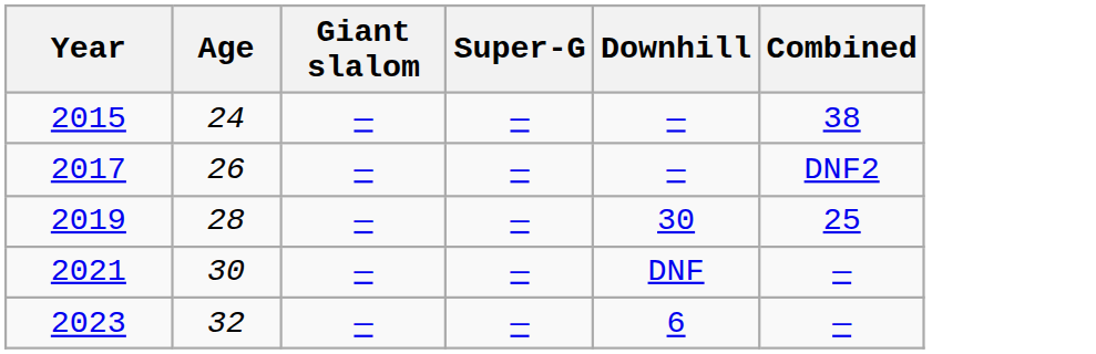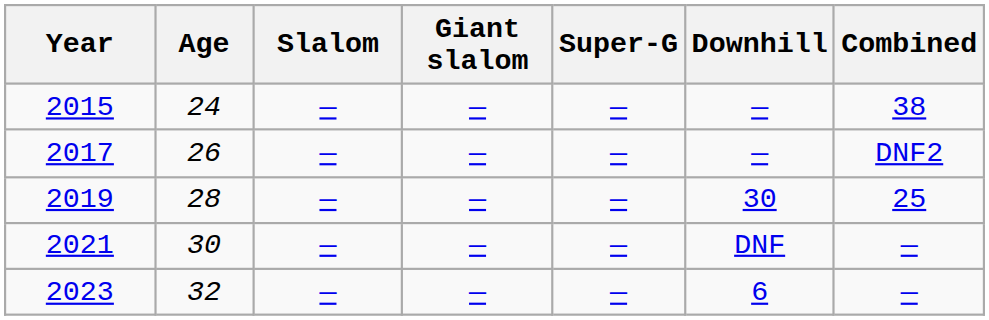+ column: Slalom | — | — | — | — | —
